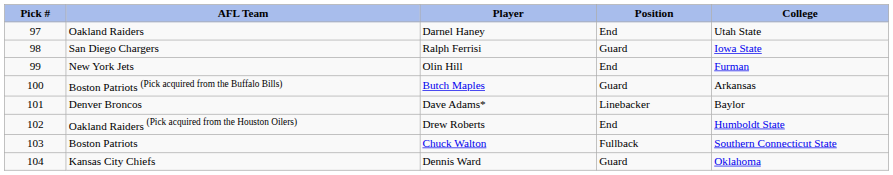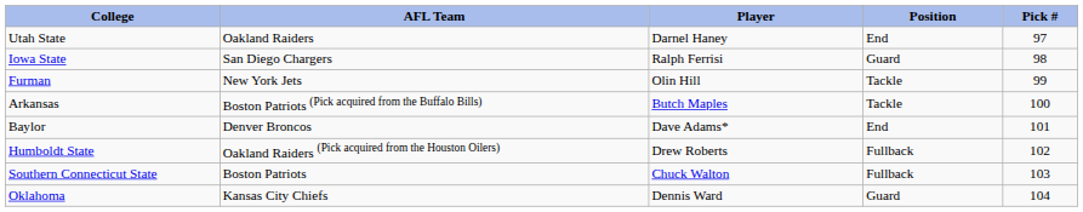columns swapped: Pick # <-> College
New York Jets | Position: End -> Tackle
Boston Patriots (Pick acquired from the Buffalo Bills) | Position: Guard -> Tackle
Denver Broncos | Position: Linebacker -> End
Oakland Raiders (Pick acquired from the Houston Oilers) | Position: End -> Fullback
